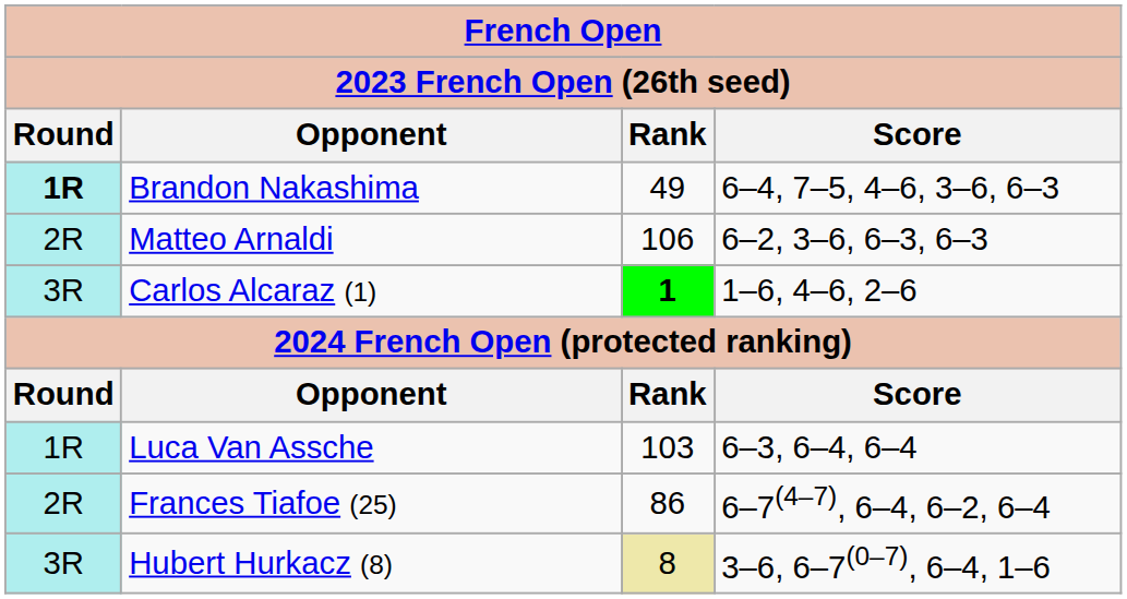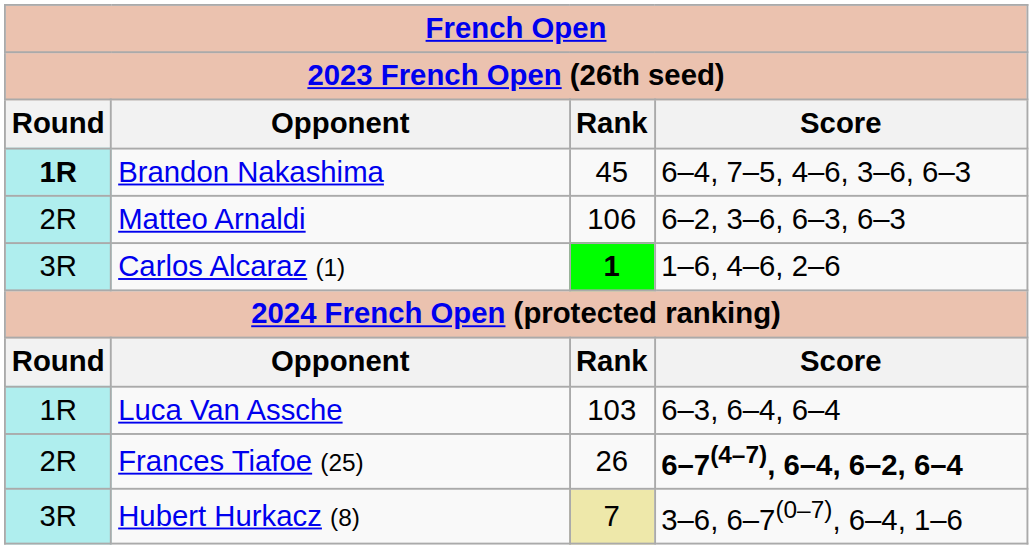Brandon Nakashima | Rank: 49 -> 45
Frances Tiafoe (25) | Rank: 86 -> 26
Frances Tiafoe (25) | Score: normal -> bold
Hubert Hurkacz (8) | Rank: 8 -> 7
